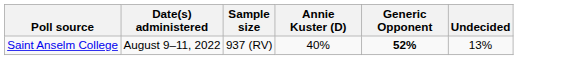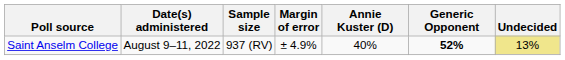+ column: Margin of error | ± 4.9%
Saint Anselm College | Undecided: no background -> khaki background
